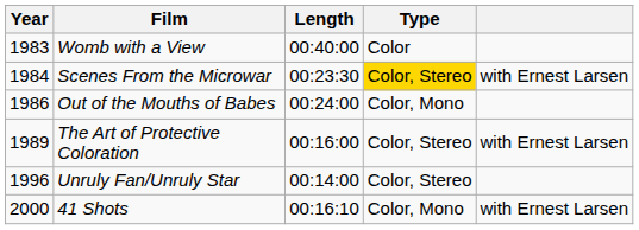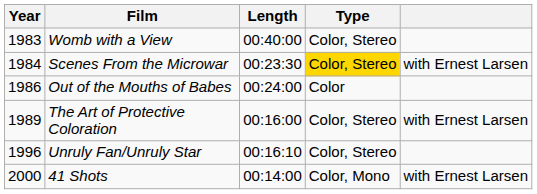Womb with a View | Type: Color -> Color, Stereo
Out of the Mouths of Babes | Type: Color, Mono -> Color
Unruly Fan/Unruly Star | Length: 00:14:00 -> 00:16:10
41 Shots | Length: 00:16:10 -> 00:14:00
